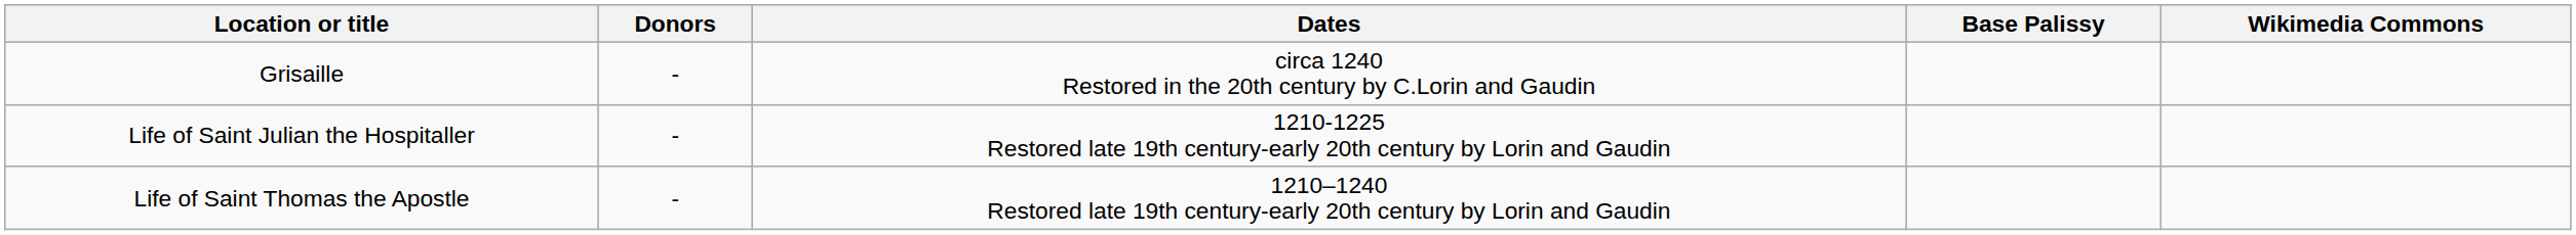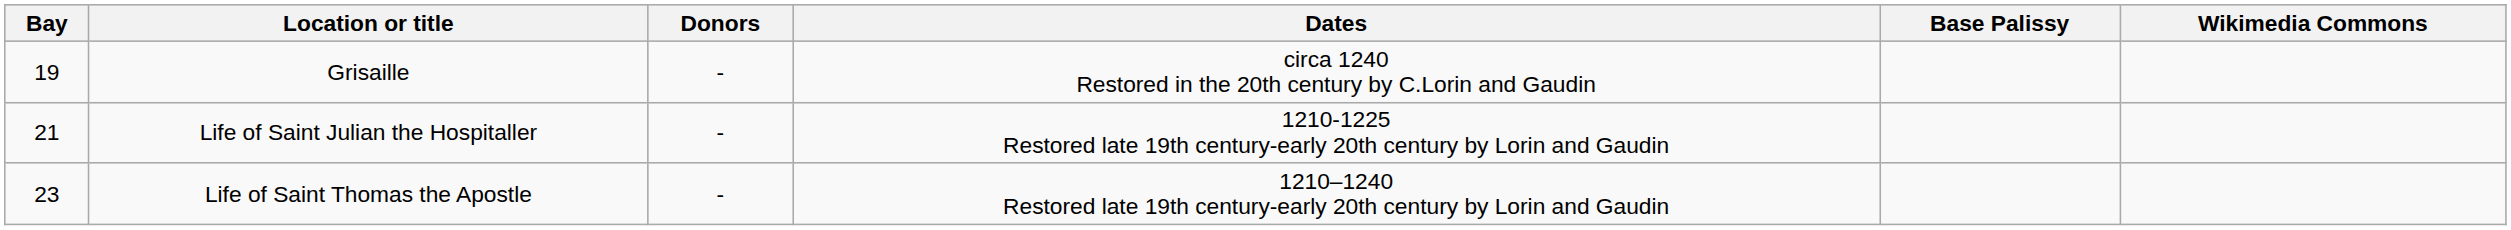+ column: Bay | 19 | 21 | 23
